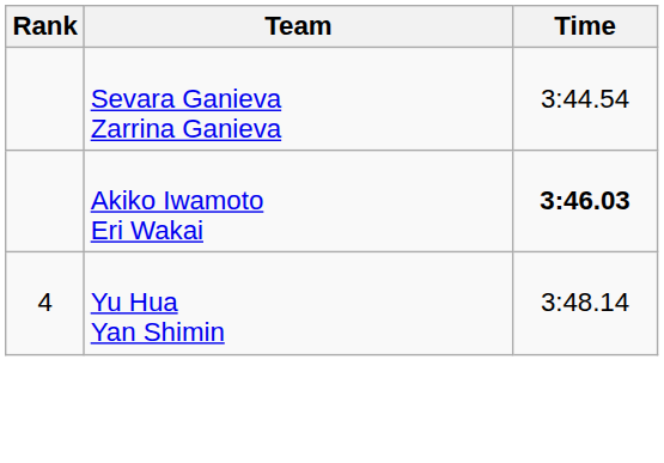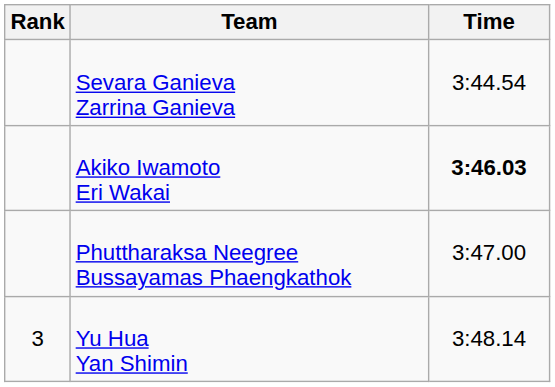+ row: Phuttharaksa Neegree Bussayamas Phaengkathok | 3:47.00
Yu Hua Yan Shimin | Rank: 4 -> 3
